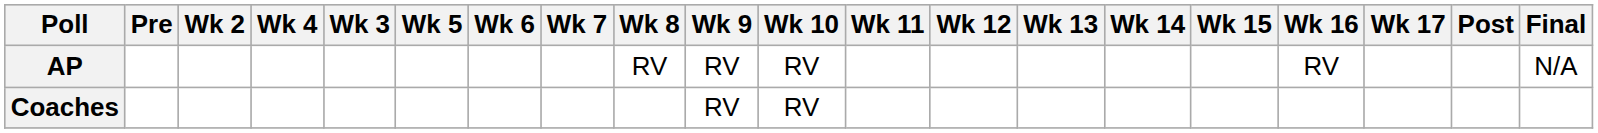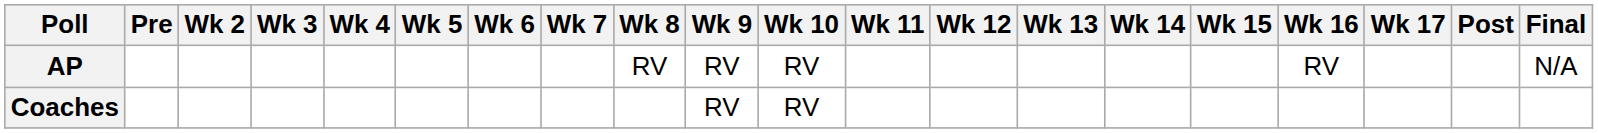columns swapped: Wk 3 <-> Wk 4
